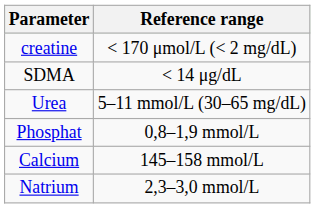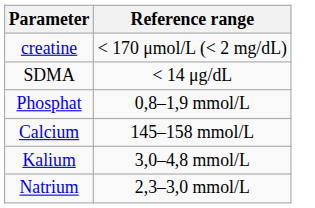- row: Urea | 5–11 mmol/L (30–65 mg/dL)
+ row: Kalium | 3,0–4,8 mmol/L
